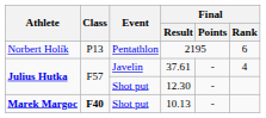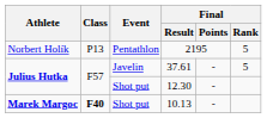2195 | Final / Rank: 6 -> 5
37.61 | Final / Rank: 4 -> 5
